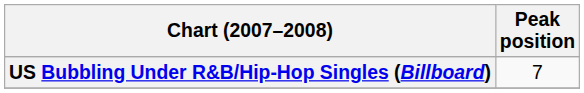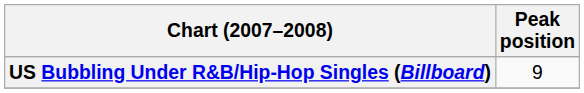US Bubbling Under R&B/Hip-Hop Singles (Billboard) | Peak position: 7 -> 9
